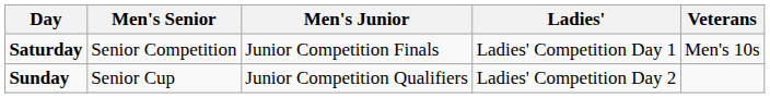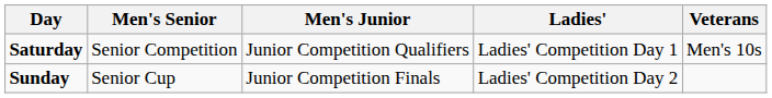Saturday | Men's Junior: Junior Competition Finals -> Junior Competition Qualifiers
Sunday | Men's Junior: Junior Competition Qualifiers -> Junior Competition Finals
